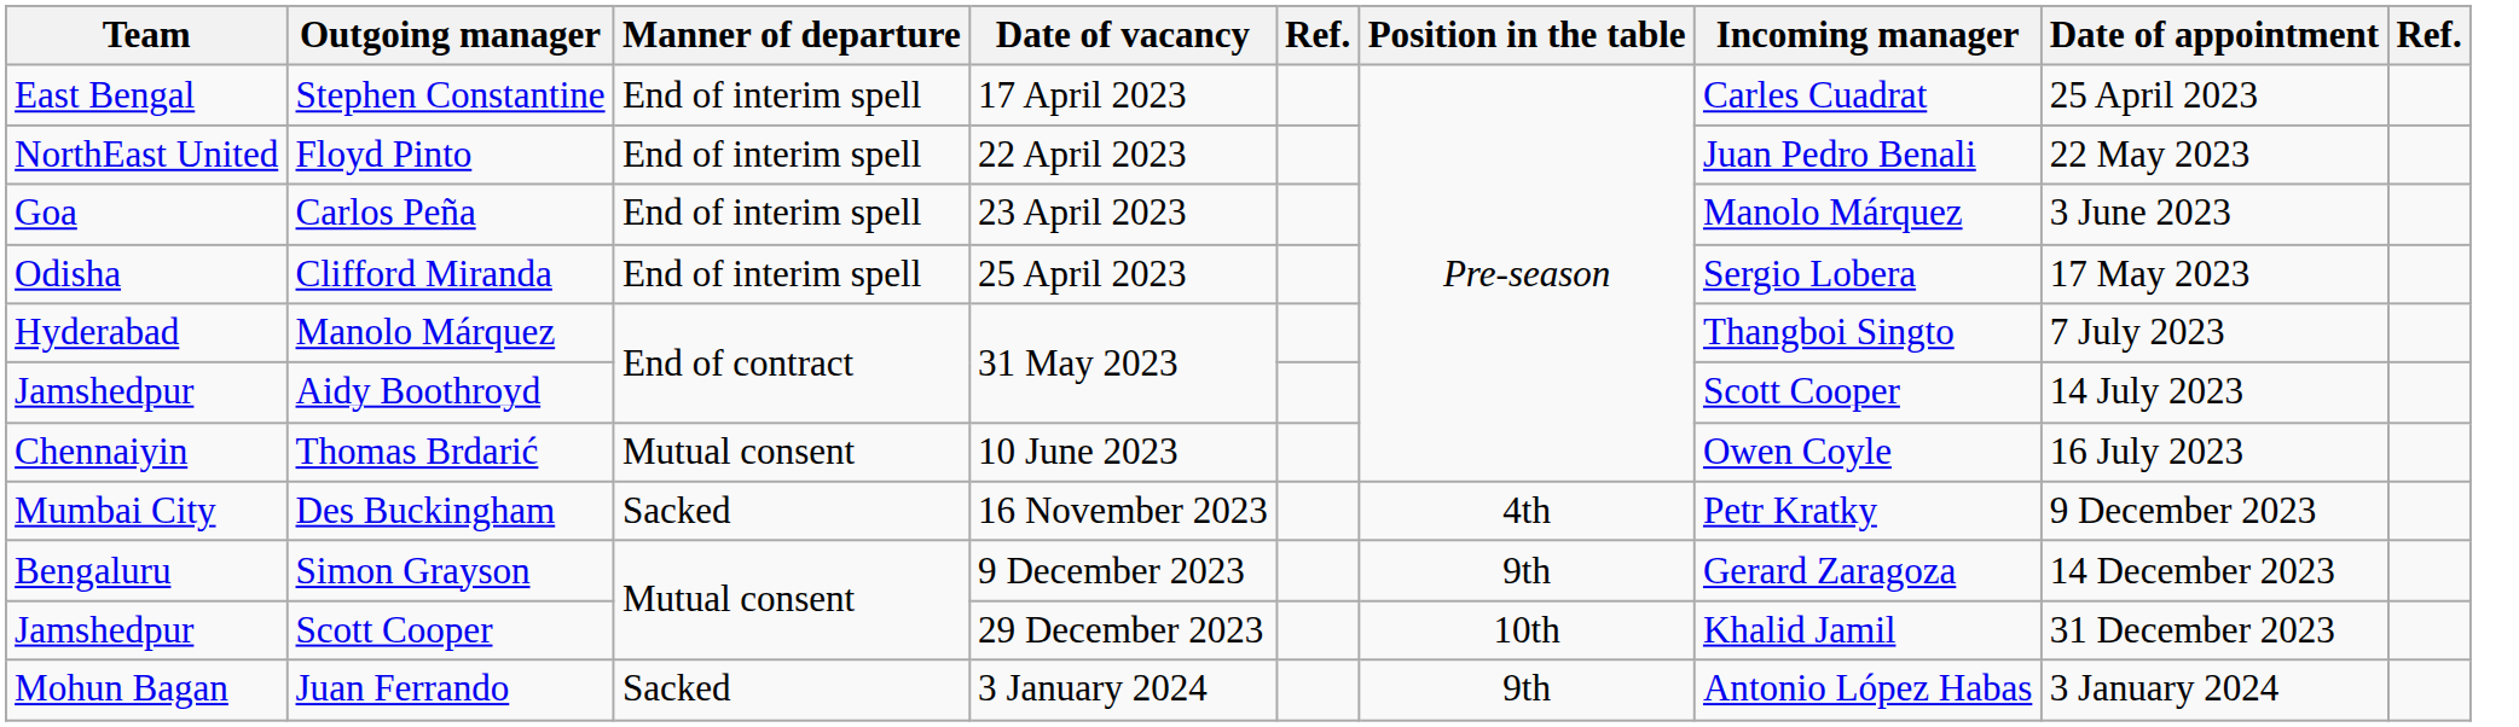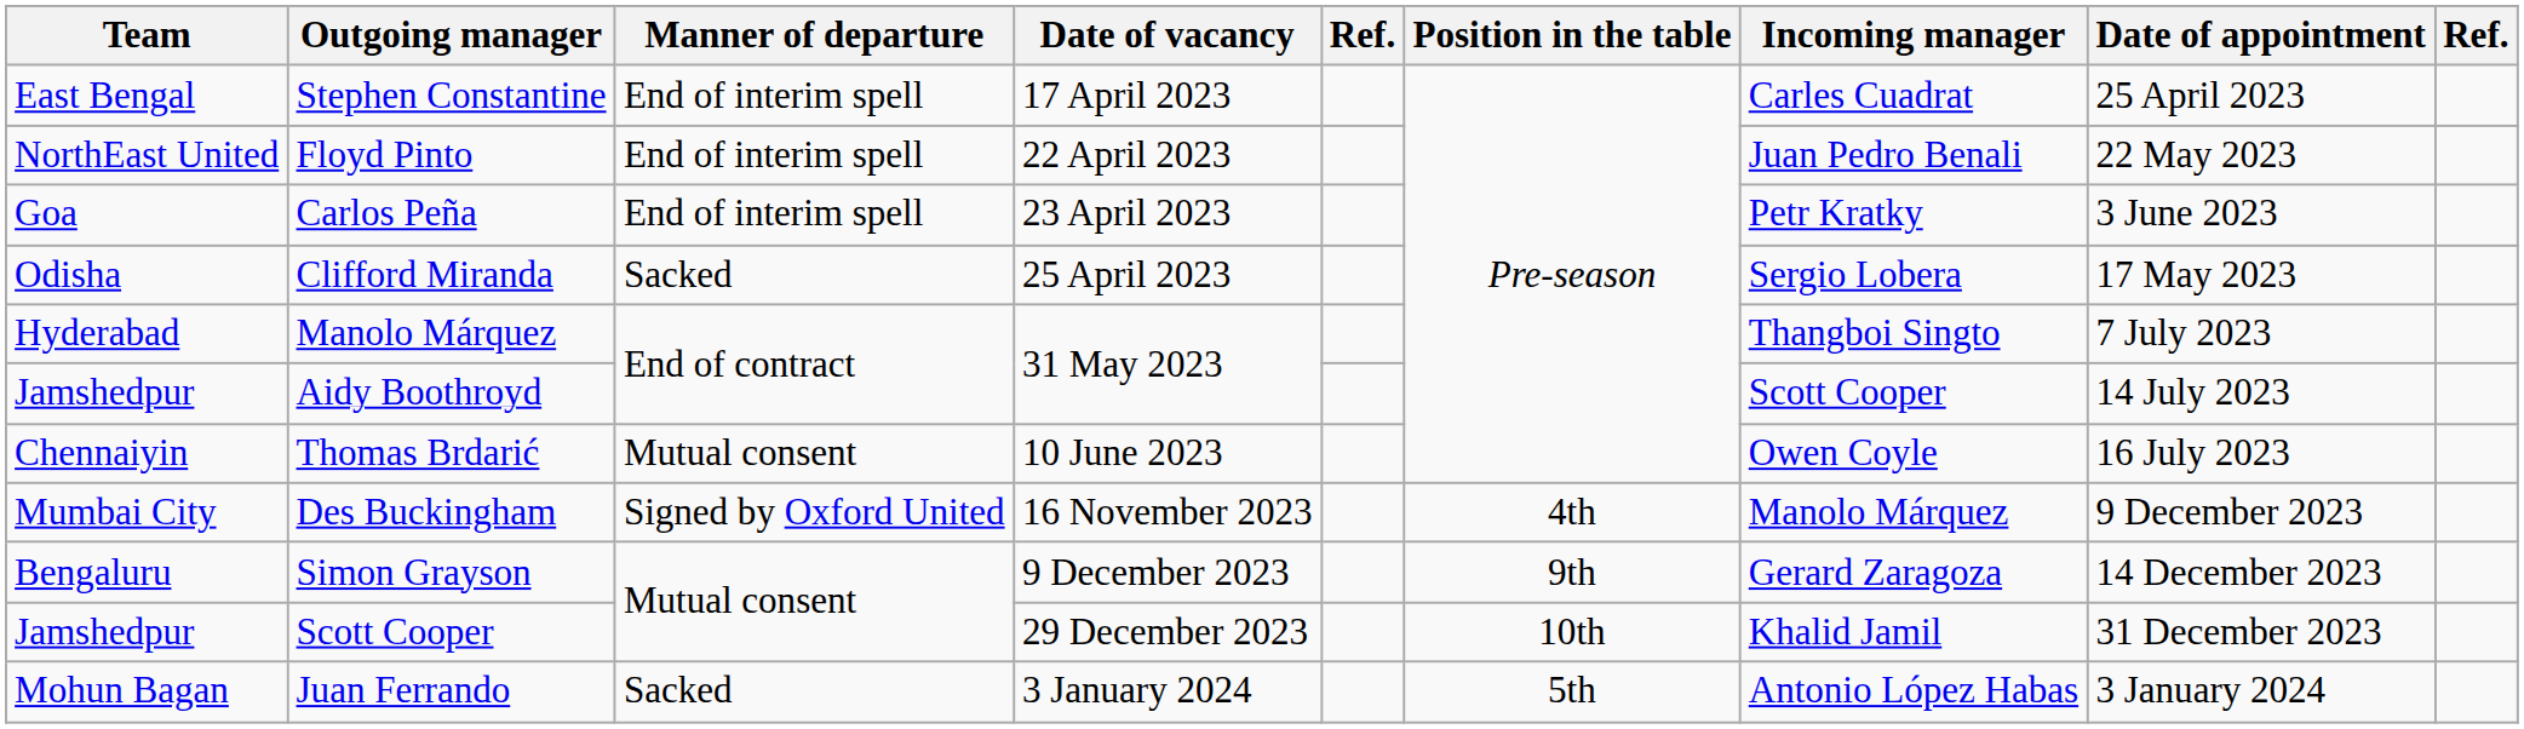Carlos Peña | Incoming manager: Manolo Márquez -> Petr Kratky
Clifford Miranda | Manner of departure: End of interim spell -> Sacked
Des Buckingham | Manner of departure: Sacked -> Signed by Oxford United
Des Buckingham | Incoming manager: Petr Kratky -> Manolo Márquez
Juan Ferrando | Position in the table: 9th -> 5th
